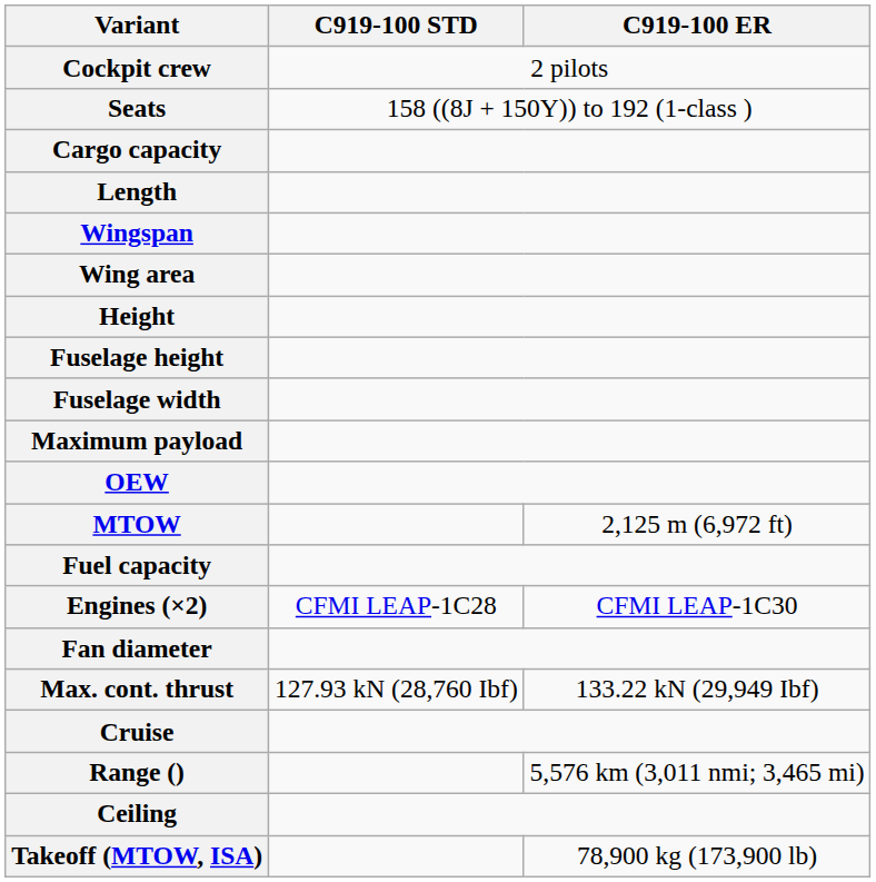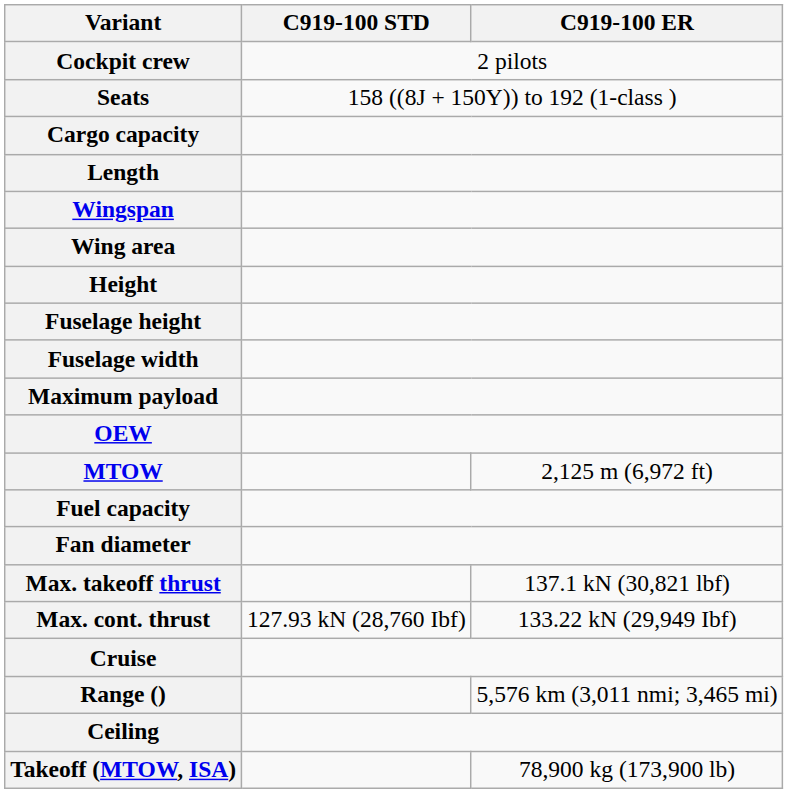- row: Engines (×2) | CFMI LEAP-1C28 | CFMI LEAP-1C30
+ row: Max. takeoff thrust | 137.1 kN (30,821 lbf)
